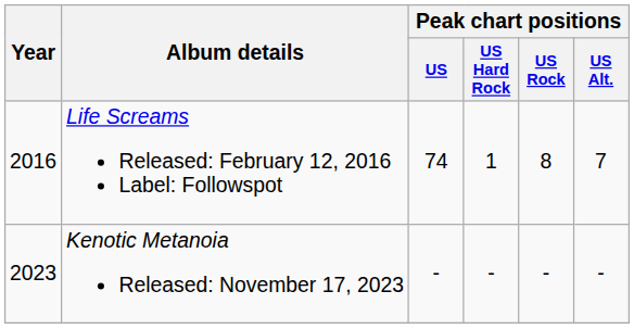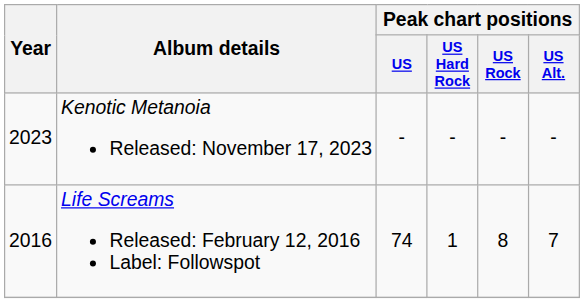rows swapped: Life Screams Released: February 12, 2016 Label: Followspot <-> Kenotic Metanoia Released: November 17, 2023
